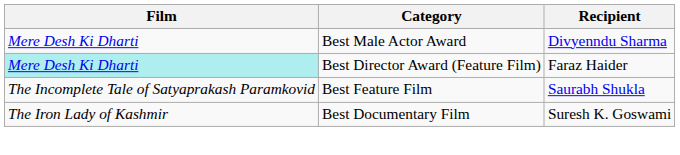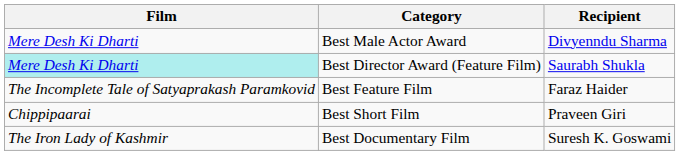Best Director Award (Feature Film) | Recipient: Faraz Haider -> Saurabh Shukla
Best Feature Film | Recipient: Saurabh Shukla -> Faraz Haider
+ row: Chippipaarai | Best Short Film | Praveen Giri
